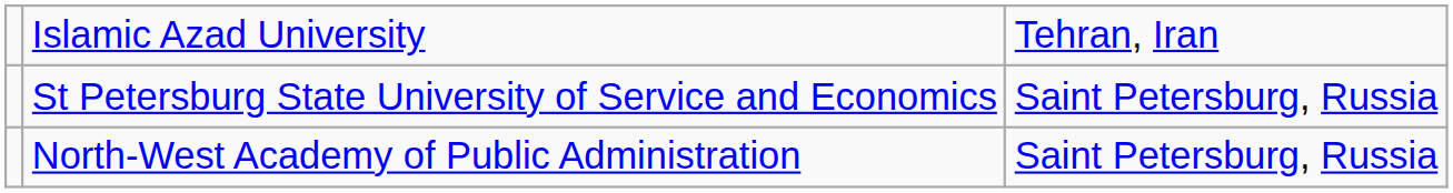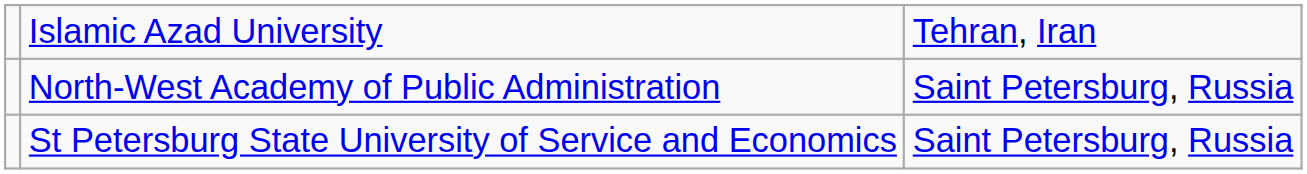rows swapped: St Petersburg State University of Service and Economics <-> North-West Academy of Public Administration
